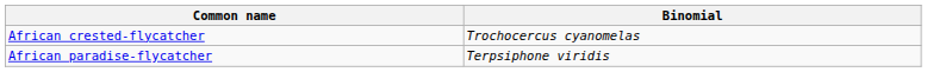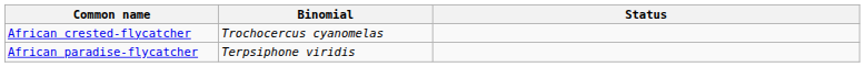+ column: Status
